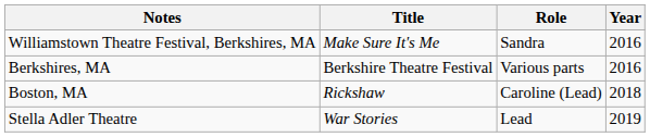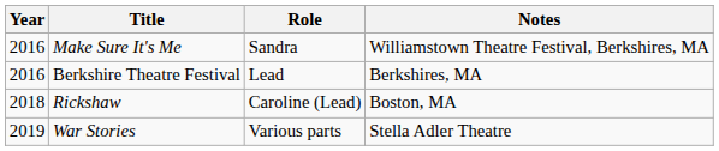columns swapped: Year <-> Notes
Berkshire Theatre Festival | Role: Various parts -> Lead
War Stories | Role: Lead -> Various parts
